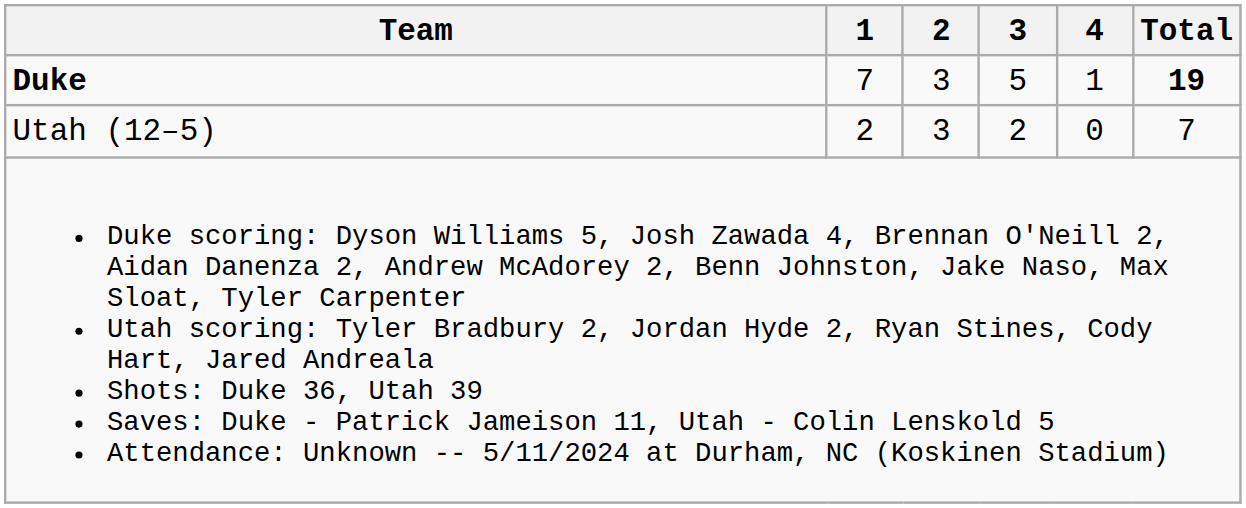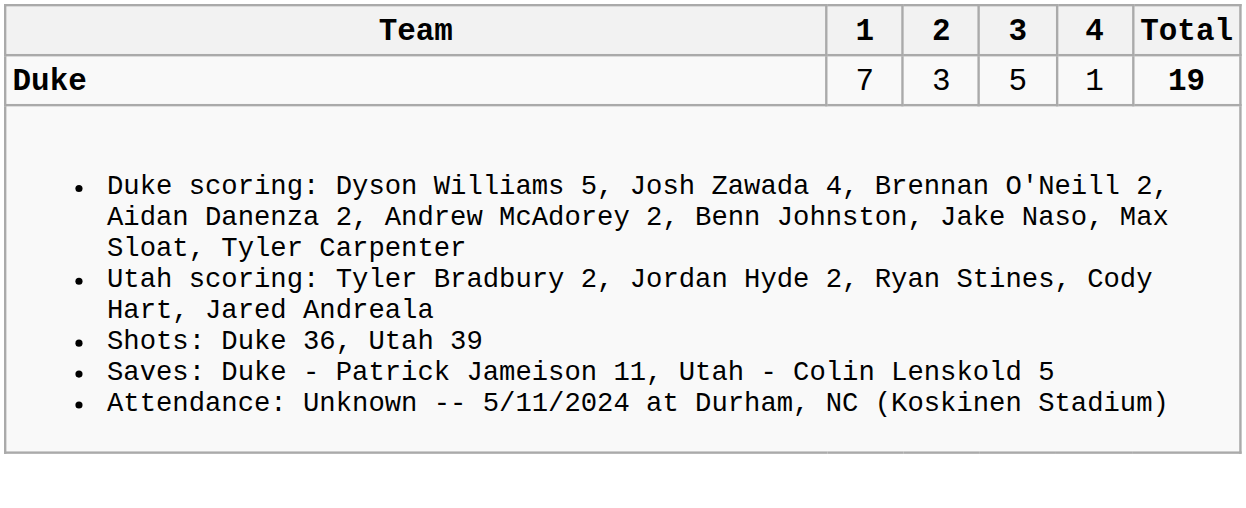- row: Utah (12–5) | 2 | 3 | 2 | 0 | 7
